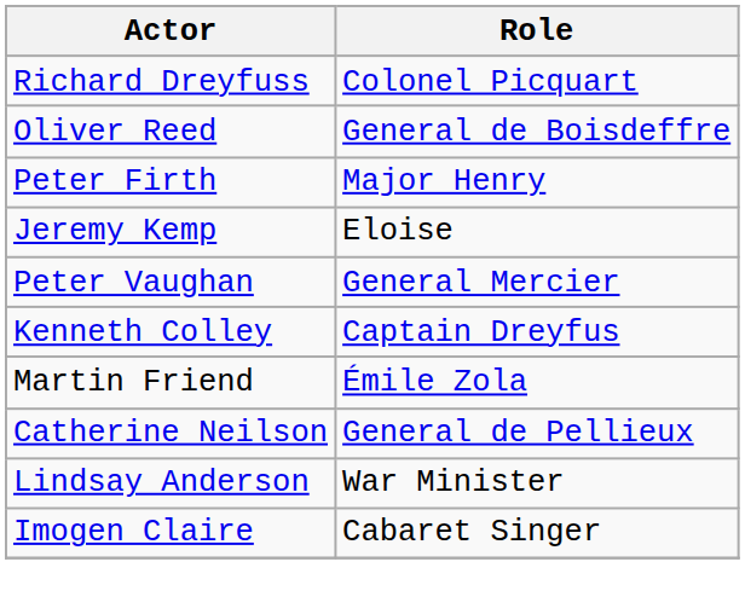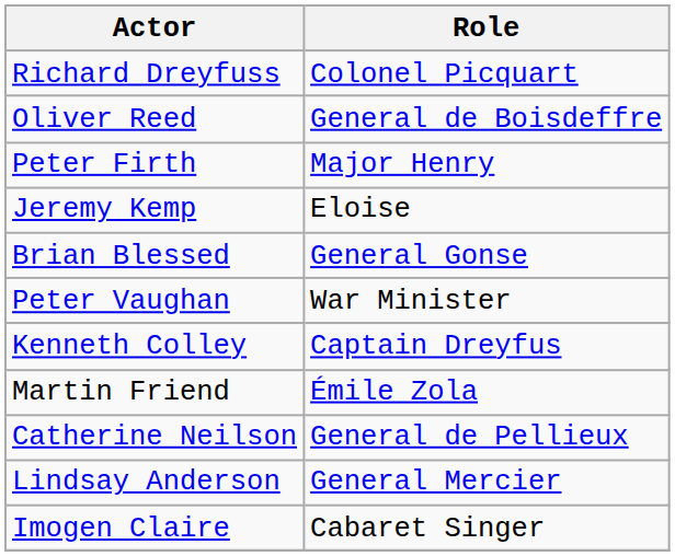+ row: Brian Blessed | General Gonse
Peter Vaughan | Role: General Mercier -> War Minister
Lindsay Anderson | Role: War Minister -> General Mercier
